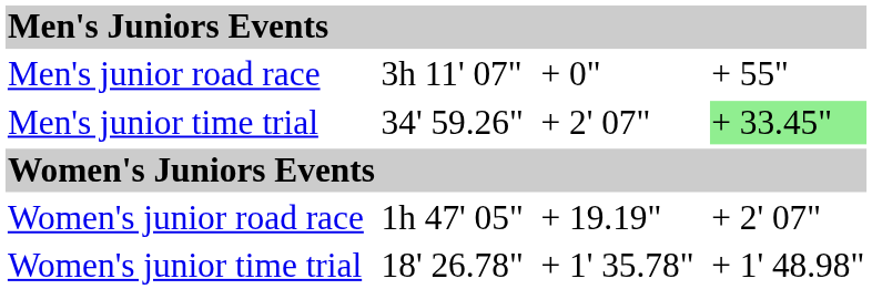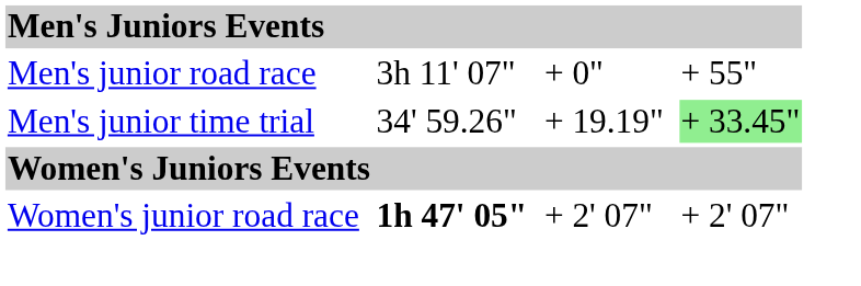Men's junior time trial | column 5: + 2' 07" -> + 19.19"
Women's junior road race | column 3: normal -> bold
Women's junior road race | column 5: + 19.19" -> + 2' 07"
- row: Women's junior time trial | 18' 26.78" | + 1' 35.78" | + 1' 48.98"
